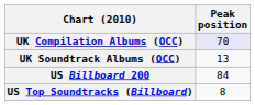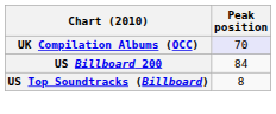- row: UK Soundtrack Albums (OCC) | 13
